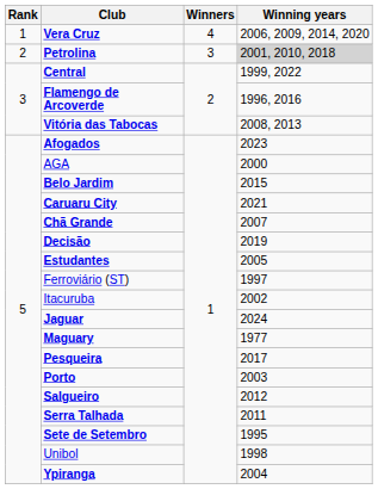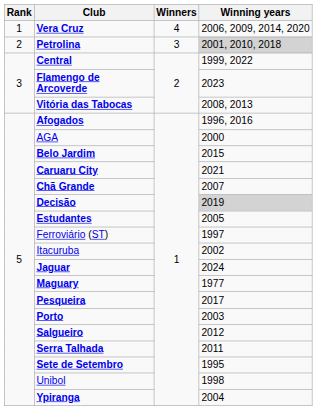Flamengo de Arcoverde | Winning years: 1996, 2016 -> 2023
Afogados | Winning years: 2023 -> 1996, 2016
Decisão | Winning years: no background -> lightgrey background
